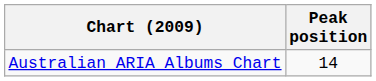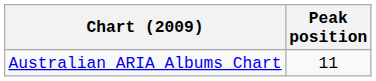Australian ARIA Albums Chart | Peak position: 14 -> 11
